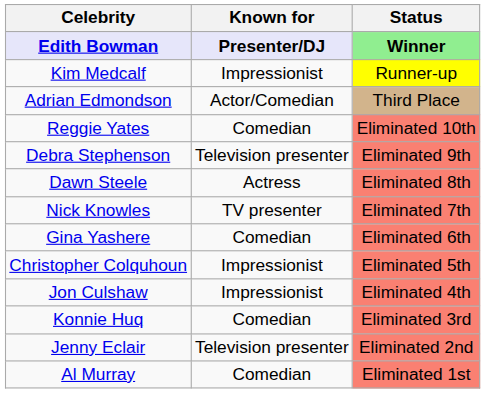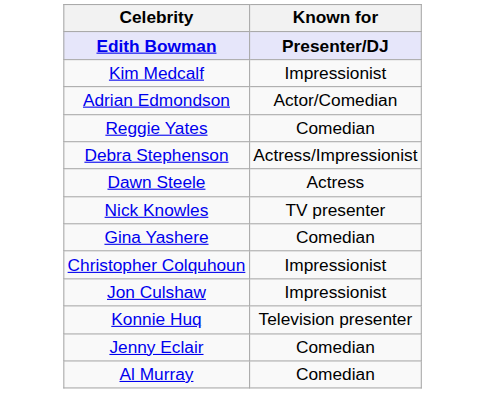- column: Status | Winner | Runner-up | Third Place | Eliminated 10th | Eliminated 9th | Eliminated 8th | Eliminated 7th | Eliminated 6th | Eliminated 5th | Eliminated 4th | Eliminated 3rd | Eliminated 2nd | Eliminated 1st
Debra Stephenson | Known for: Television presenter -> Actress/Impressionist
Konnie Huq | Known for: Comedian -> Television presenter
Jenny Eclair | Known for: Television presenter -> Comedian
